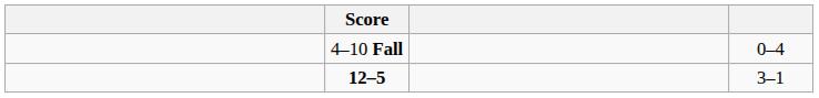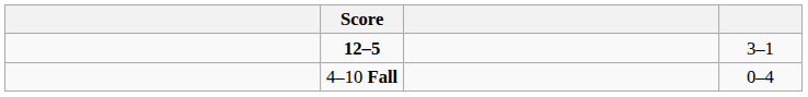rows swapped: 4–10 Fall <-> 12–5
